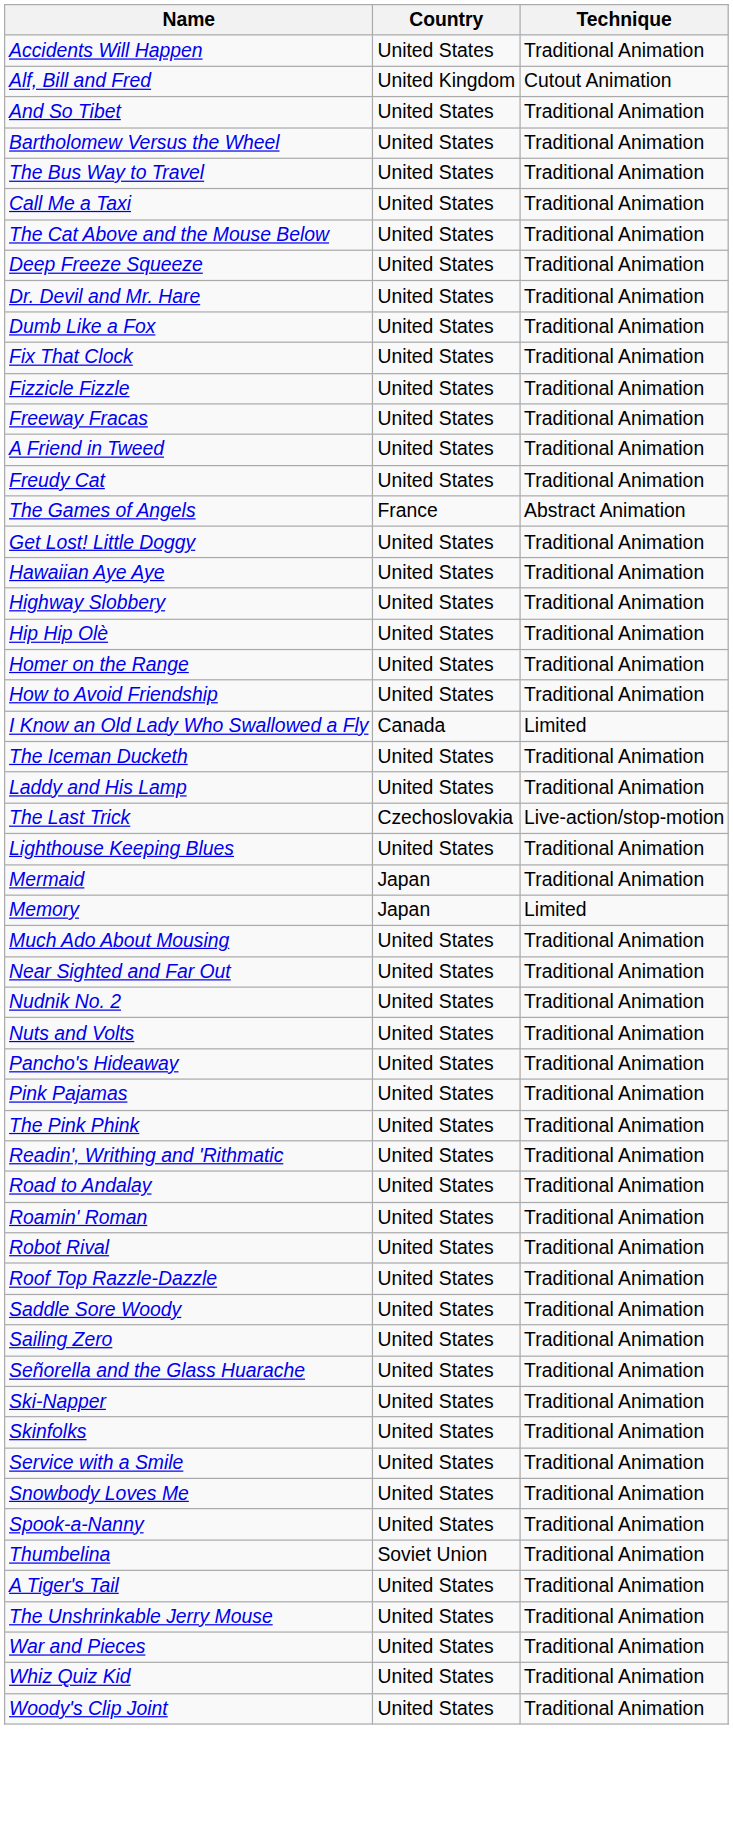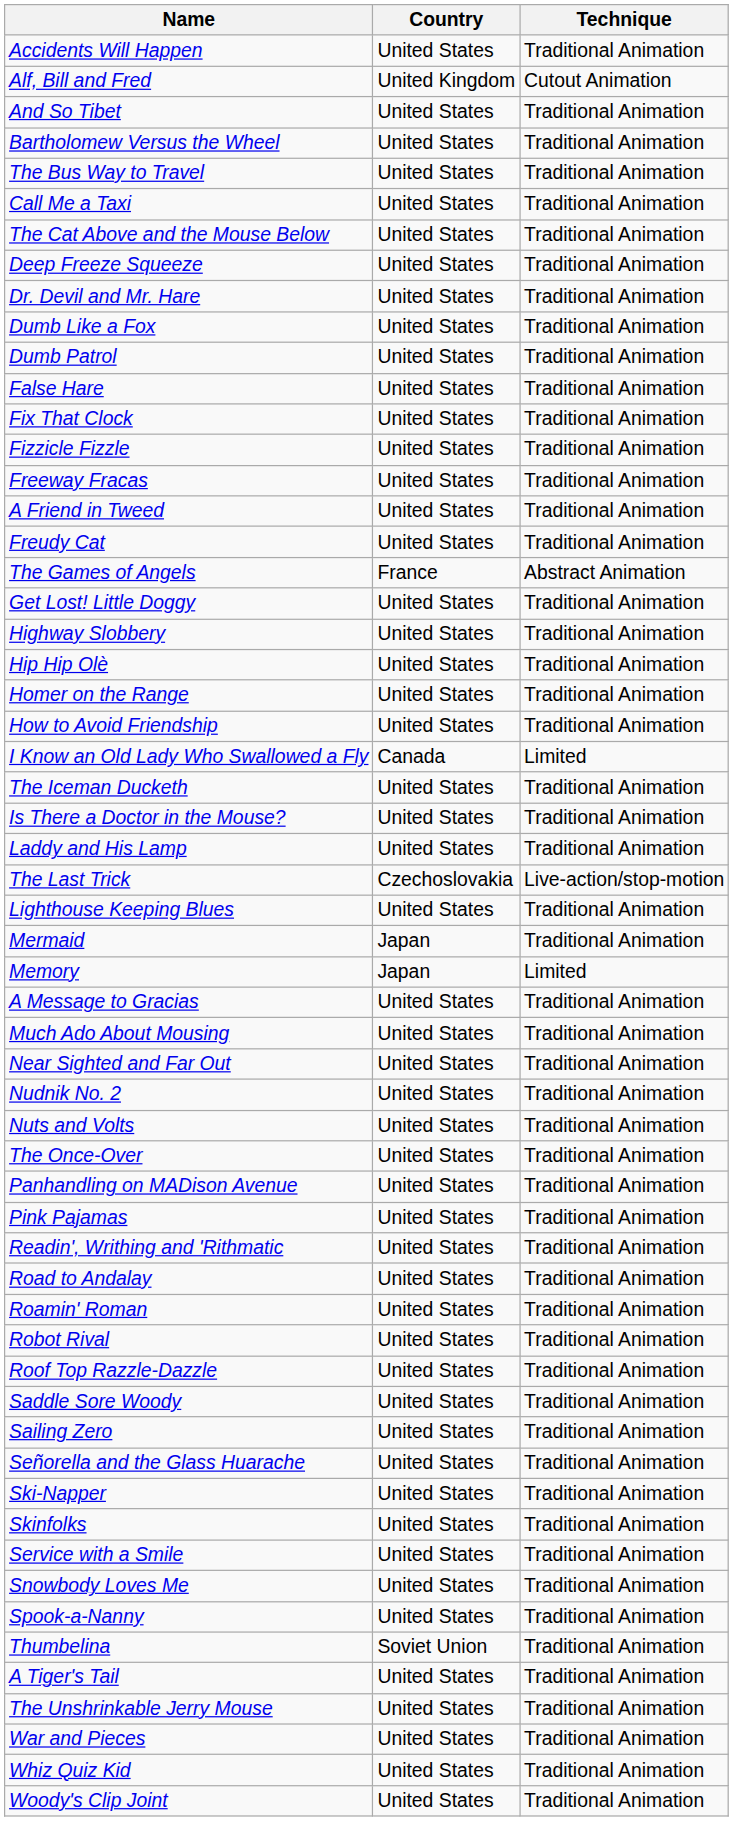+ row: Dumb Patrol | United States | Traditional Animation
+ row: False Hare | United States | Traditional Animation
- row: Hawaiian Aye Aye | United States | Traditional Animation
+ row: Is There a Doctor in the Mouse? | United States | Traditional Animation
+ row: A Message to Gracias | United States | Traditional Animation
+ row: The Once-Over | United States | Traditional Animation
- row: Pancho's Hideaway | United States | Traditional Animation
+ row: Panhandling on MADison Avenue | United States | Traditional Animation
- row: The Pink Phink | United States | Traditional Animation
